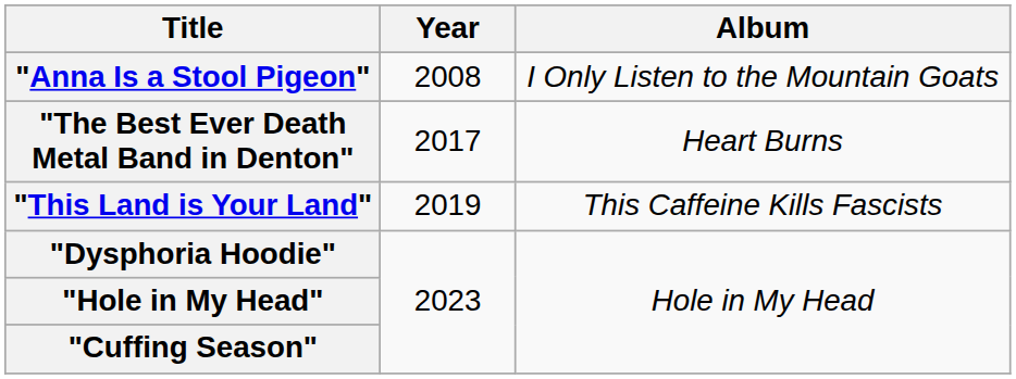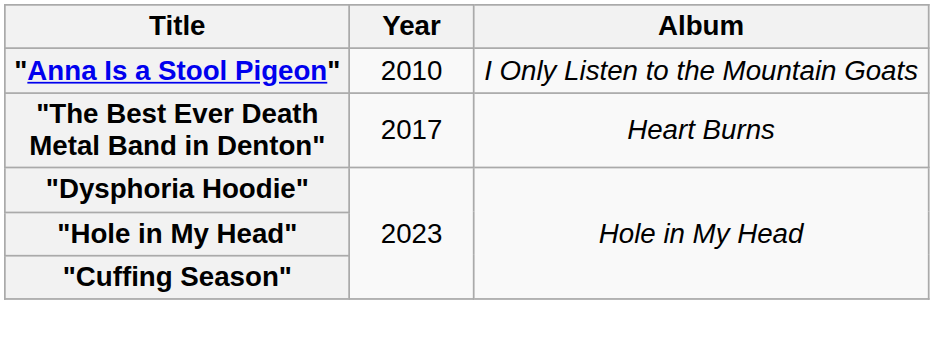"Anna Is a Stool Pigeon" | Year: 2008 -> 2010
- row: "This Land is Your Land" | 2019 | This Caffeine Kills Fascists
